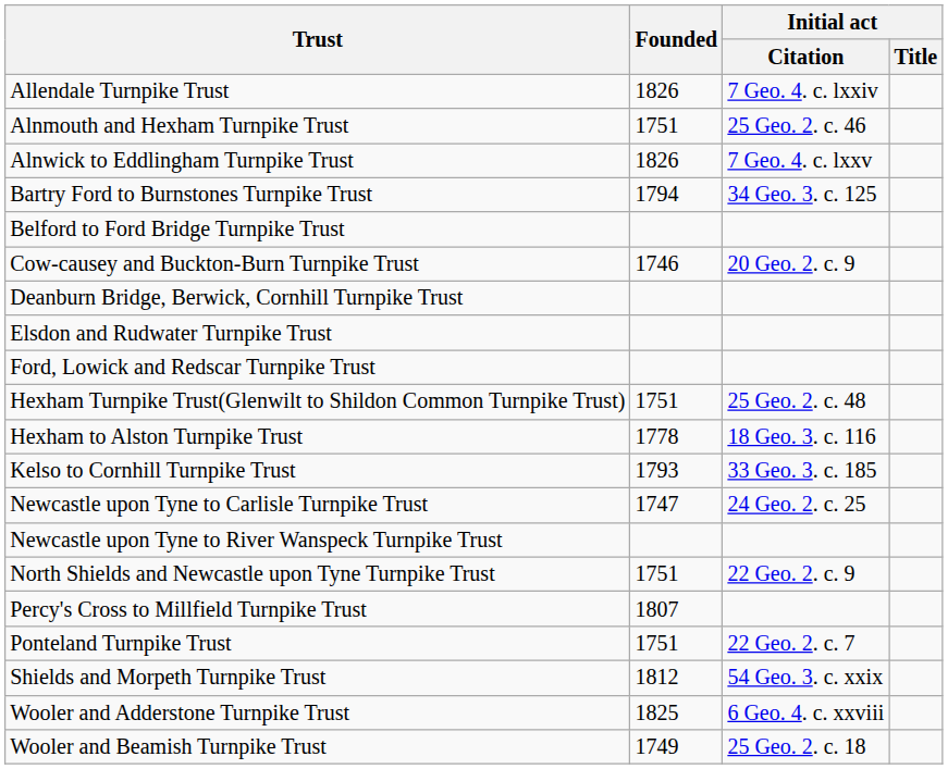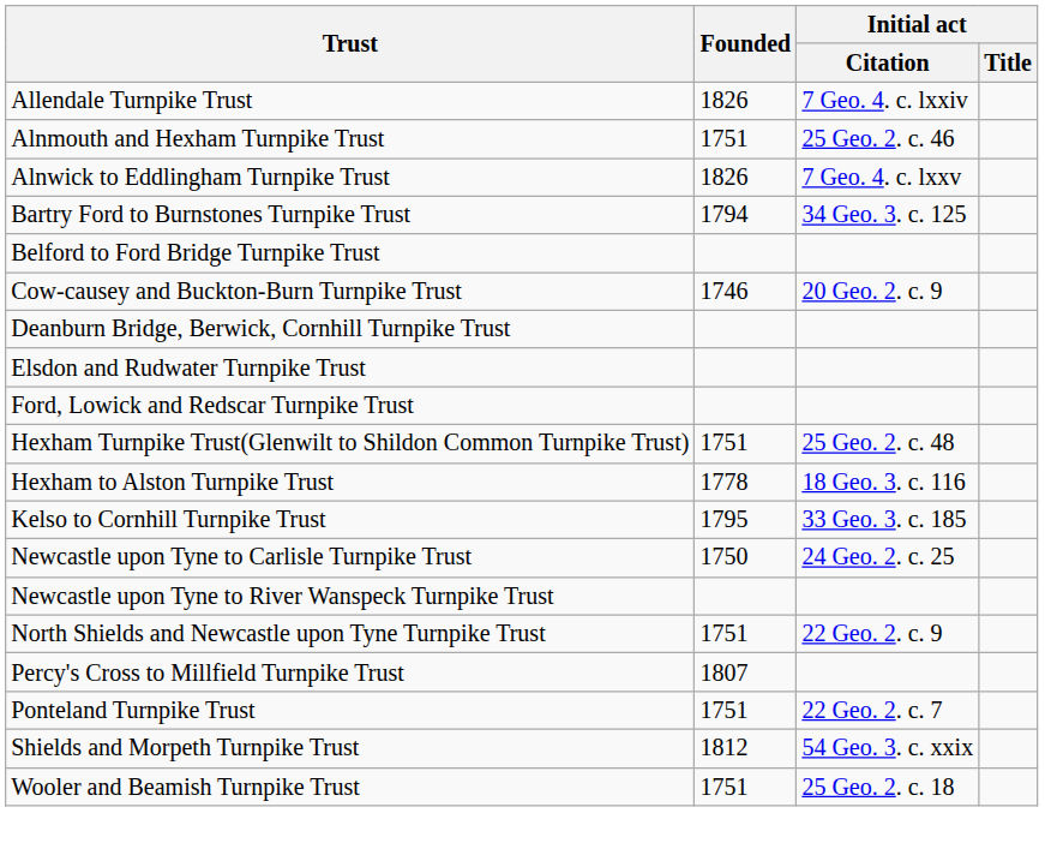Kelso to Cornhill Turnpike Trust | Founded: 1793 -> 1795
Newcastle upon Tyne to Carlisle Turnpike Trust | Founded: 1747 -> 1750
- row: Wooler and Adderstone Turnpike Trust | 1825 | 6 Geo. 4. c. xxviii
Wooler and Beamish Turnpike Trust | Founded: 1749 -> 1751
